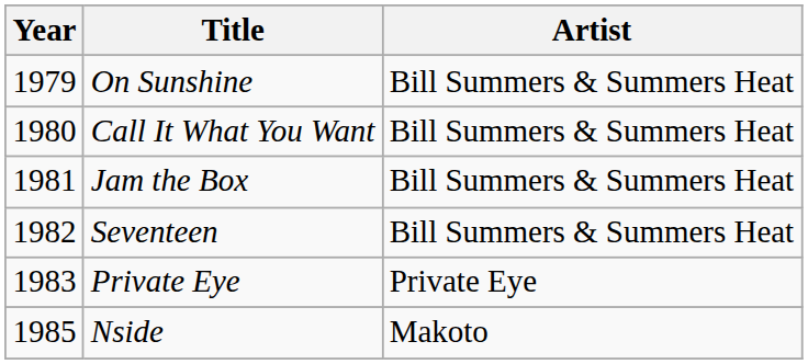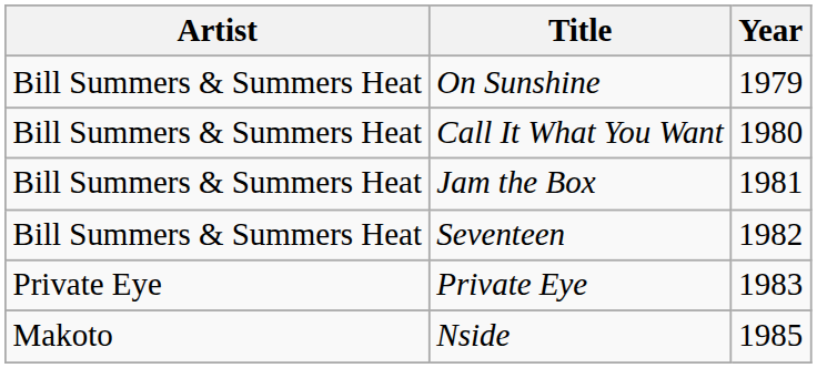columns swapped: Year <-> Artist
